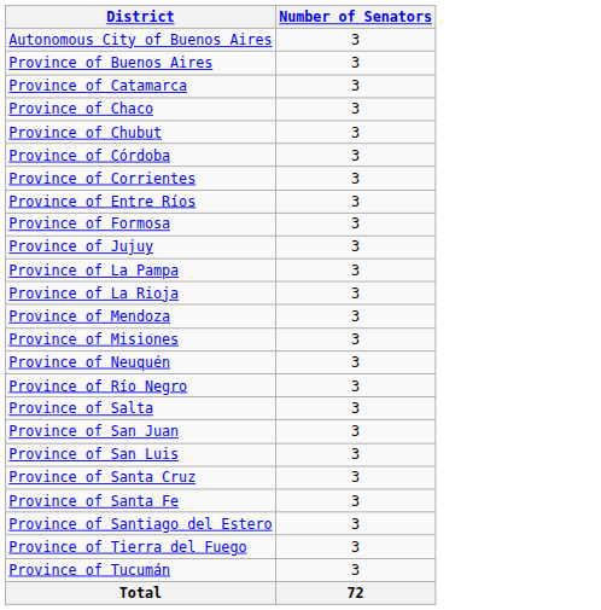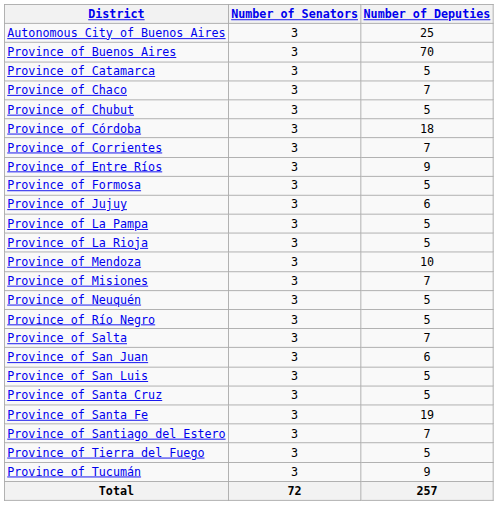+ column: Number of Deputies | 25 | 70 | 5 | 7 | 5 | 18 | 7 | 9 | 5 | 6 | 5 | 5 | 10 | 7 | 5 | 5 | 7 | 6 | 5 | 5 | 19 | 7 | 5 | 9 | 257
